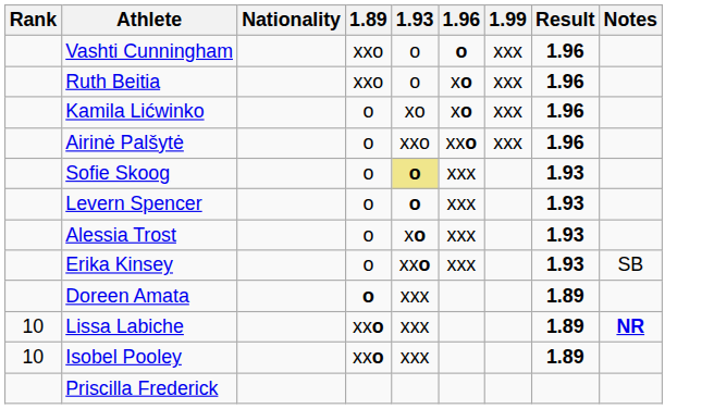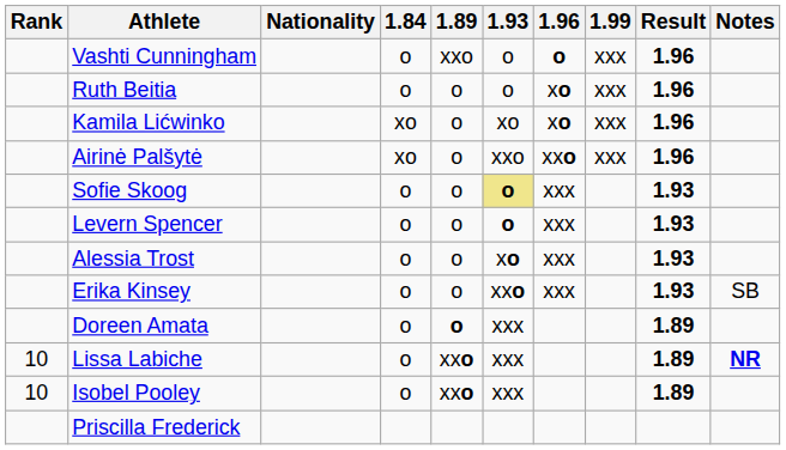+ column: 1.84 | o | o | xo | xo | o | o | o | o | o | o | o
Ruth Beitia | 1.89: xxo -> o
